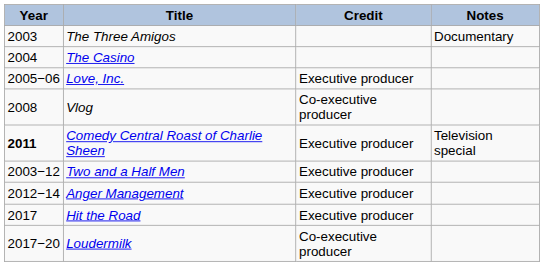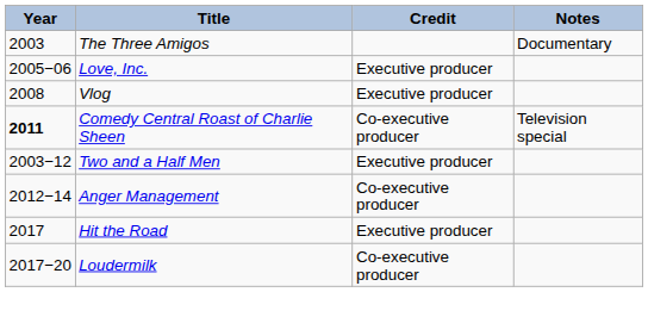- row: 2004 | The Casino
Vlog | Credit: Co-executive producer -> Executive producer
Comedy Central Roast of Charlie Sheen | Credit: Executive producer -> Co-executive producer
Anger Management | Credit: Executive producer -> Co-executive producer
